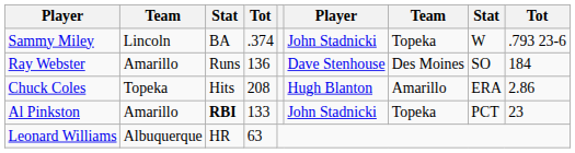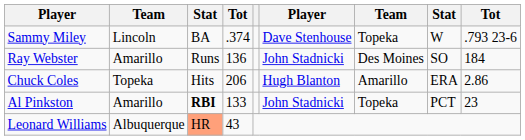Sammy Miley | column 6: John Stadnicki -> Dave Stenhouse
Ray Webster | column 6: Dave Stenhouse -> John Stadnicki
Chuck Coles | column 4: 208 -> 206
Leonard Williams | column 3: no background -> lightsalmon background
Leonard Williams | column 4: 63 -> 43
